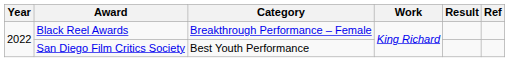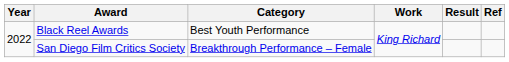Black Reel Awards | Category: Breakthrough Performance – Female -> Best Youth Performance
San Diego Film Critics Society | Category: Best Youth Performance -> Breakthrough Performance – Female
